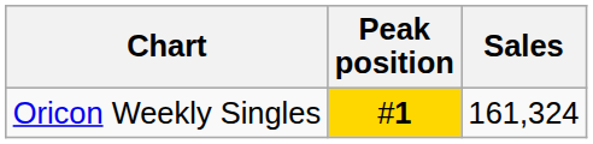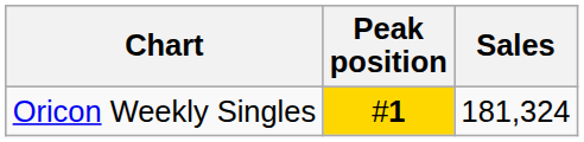Oricon Weekly Singles | Sales: 161,324 -> 181,324
